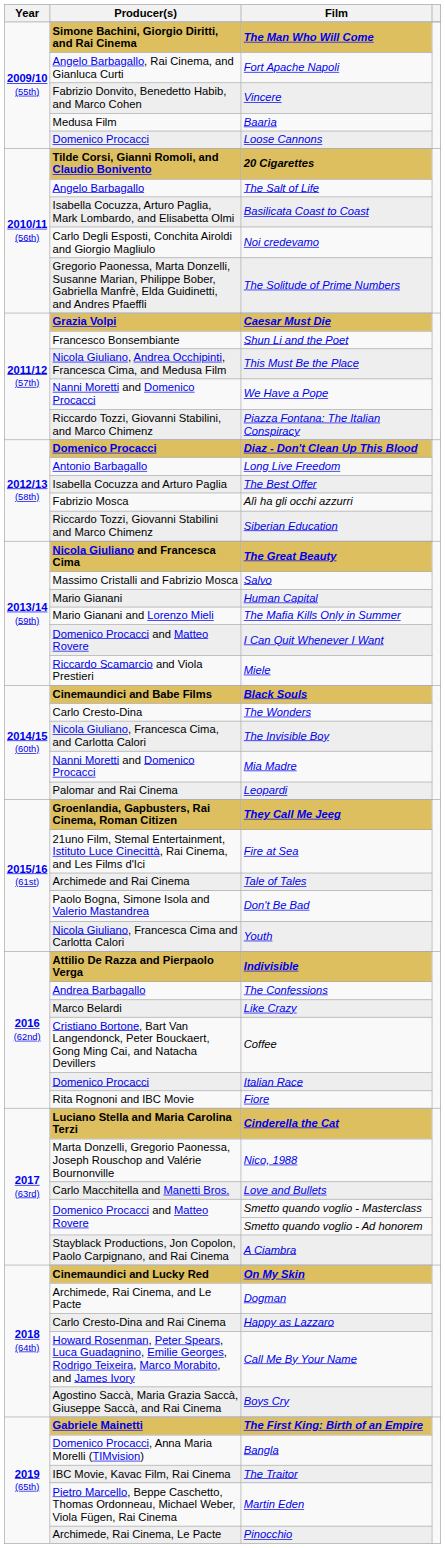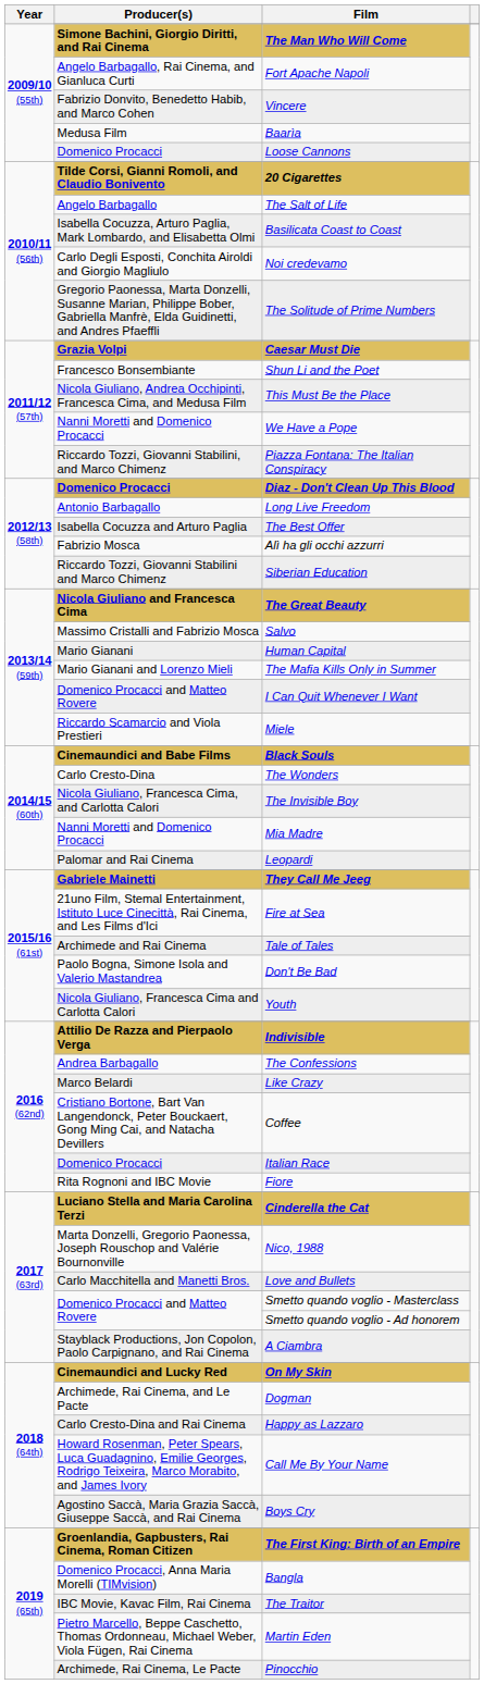They Call Me Jeeg | Producer(s): Groenlandia, Gapbusters, Rai Cinema, Roman Citizen -> Gabriele Mainetti
The First King: Birth of an Empire | Producer(s): Gabriele Mainetti -> Groenlandia, Gapbusters, Rai Cinema, Roman Citizen
